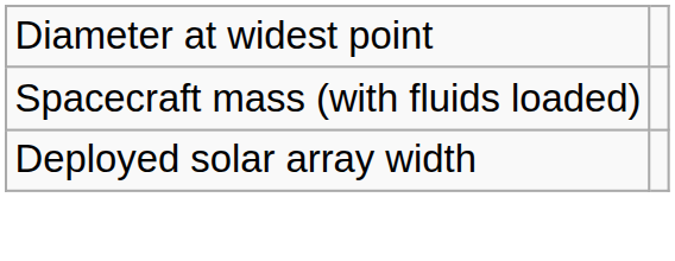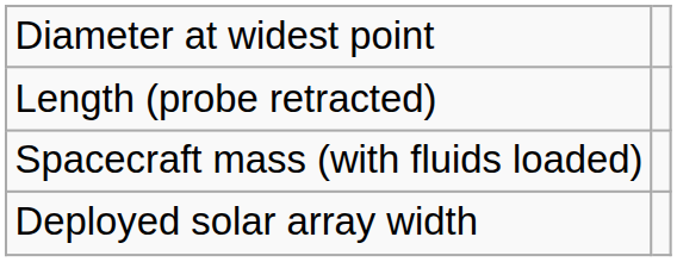+ row: Length (probe retracted)
